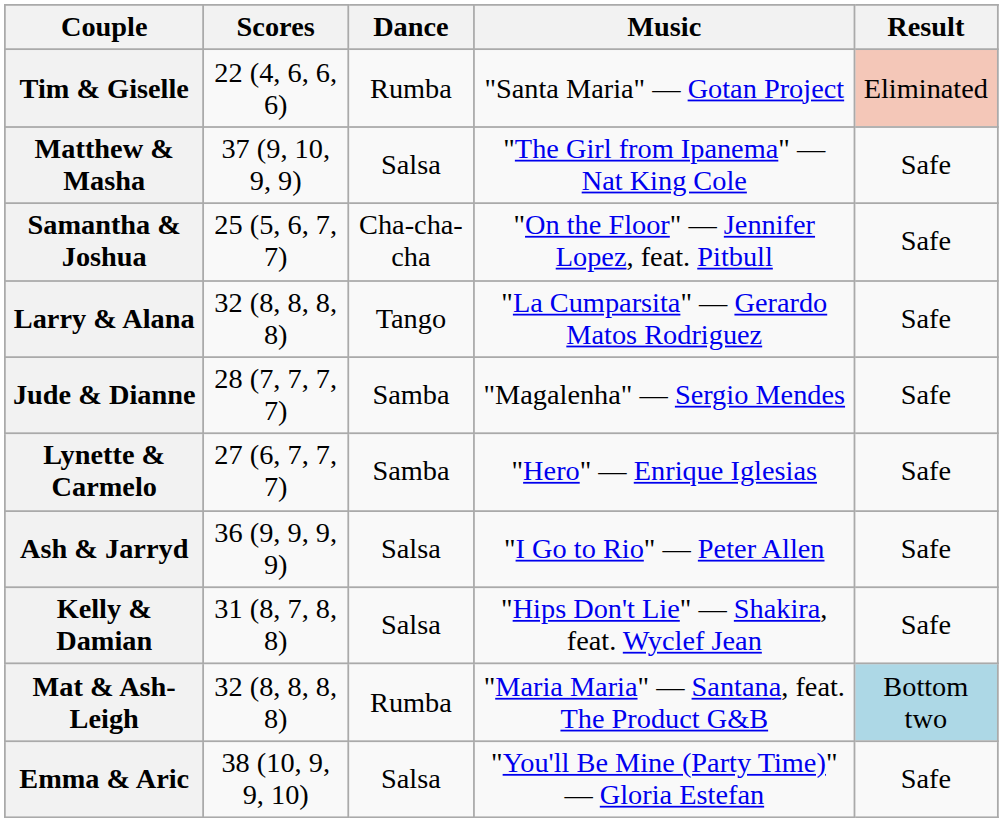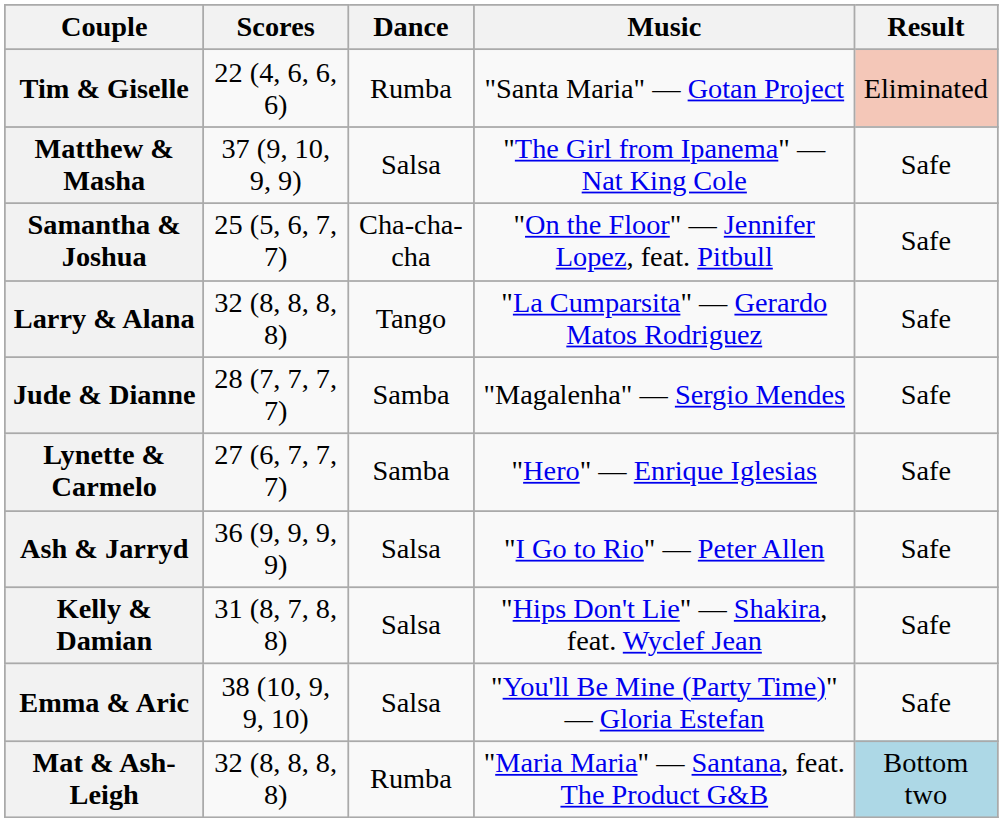rows swapped: Mat & Ash-Leigh <-> Emma & Aric
